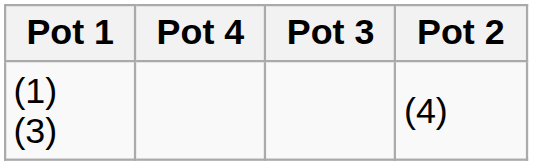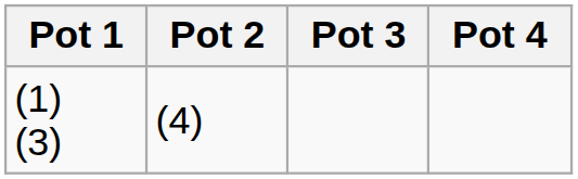columns swapped: Pot 2 <-> Pot 4
